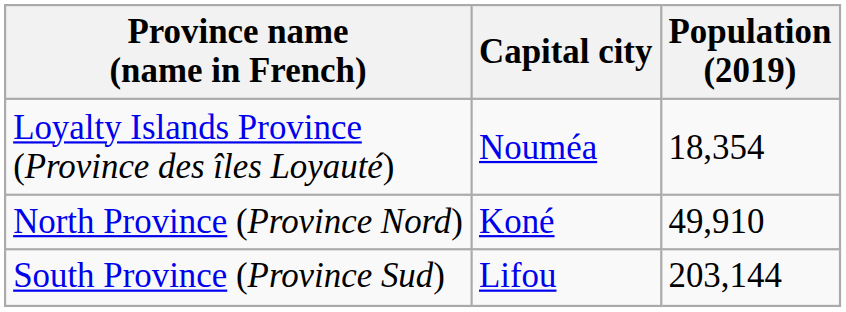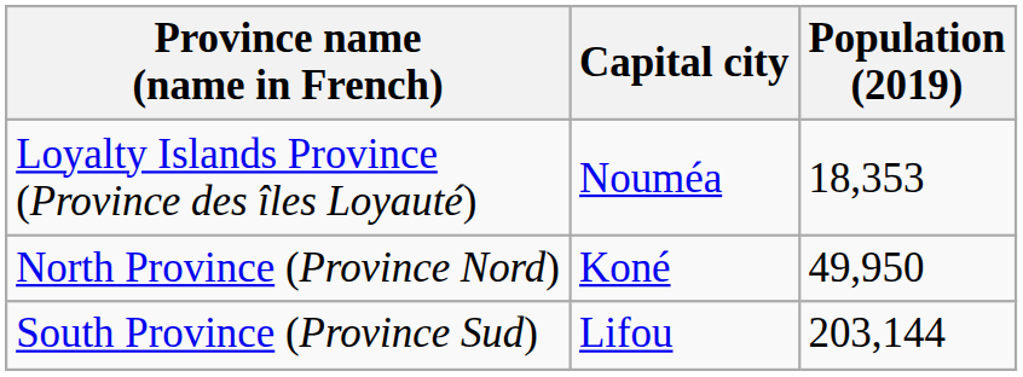Loyalty Islands Province (Province des îles Loyauté) | Population (2019): 18,354 -> 18,353
North Province (Province Nord) | Population (2019): 49,910 -> 49,950
